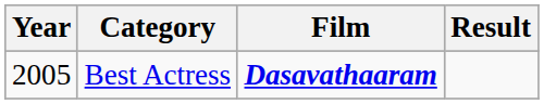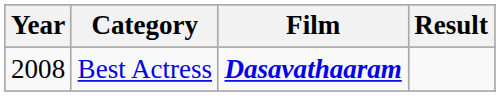Best Actress | Year: 2005 -> 2008
